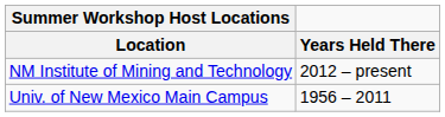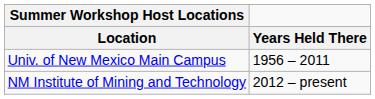rows swapped: NM Institute of Mining and Technology <-> Univ. of New Mexico Main Campus
